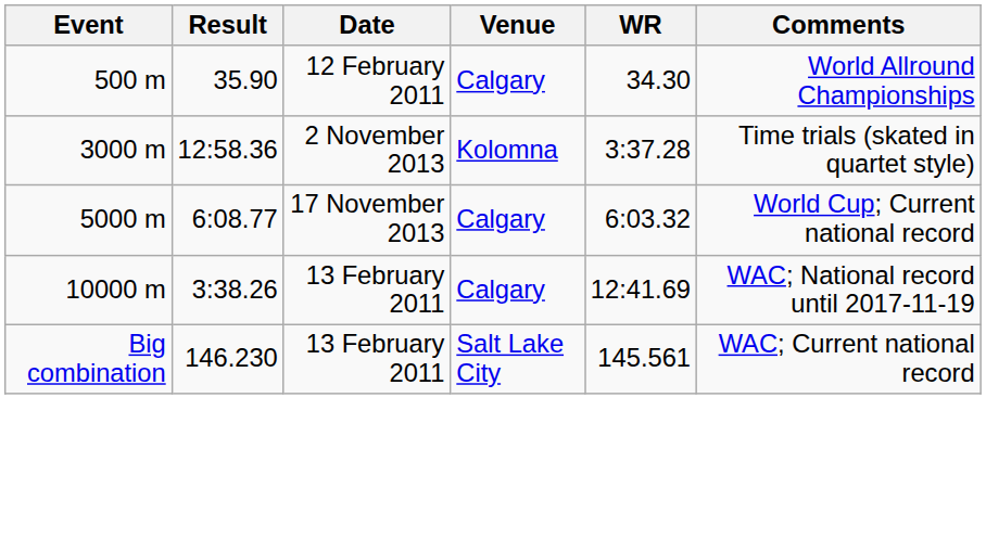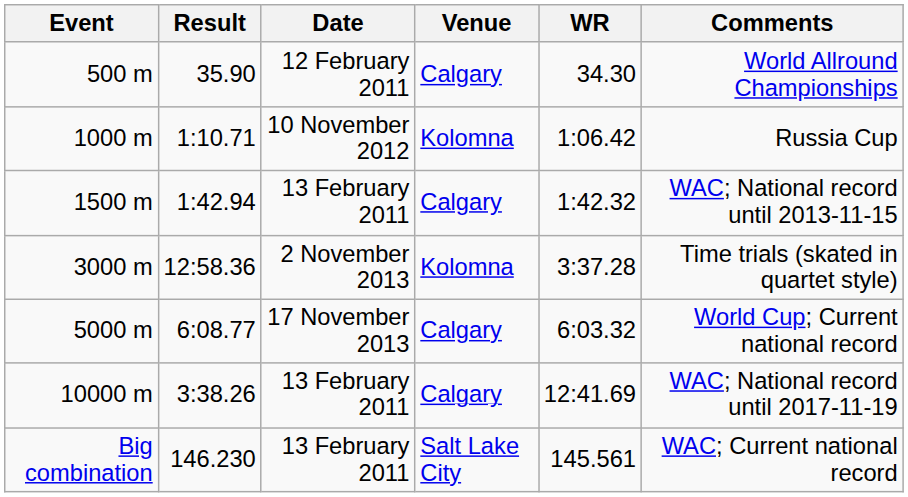+ row: 1000 m | 1:10.71 | 10 November 2012 | Kolomna | 1:06.42 | Russia Cup
+ row: 1500 m | 1:42.94 | 13 February 2011 | Calgary | 1:42.32 | WAC; National record until 2013-11-15
